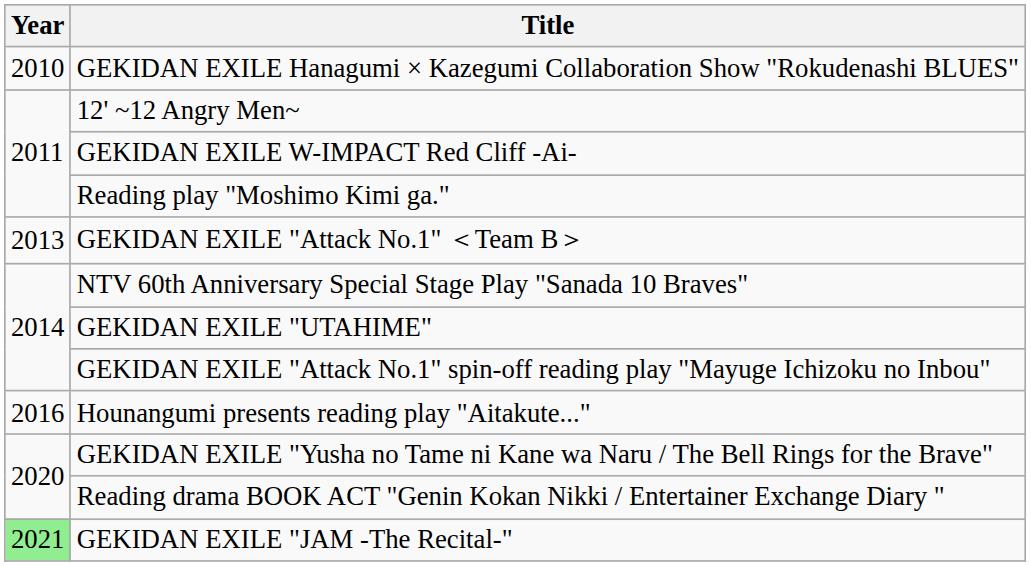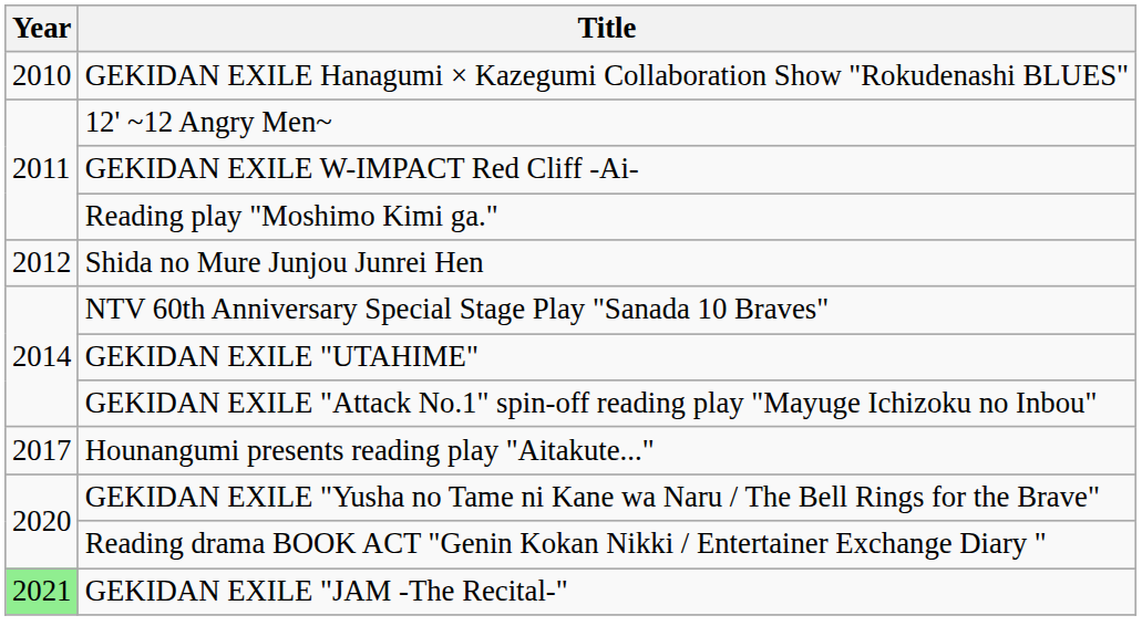+ row: 2012 | Shida no Mure Junjou Junrei Hen
- row: 2013 | GEKIDAN EXILE "Attack No.1" ＜Team B＞
Hounangumi presents reading play "Aitakute..." | Year: 2016 -> 2017
